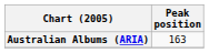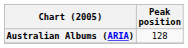Australian Albums (ARIA) | Peak position: 163 -> 128
